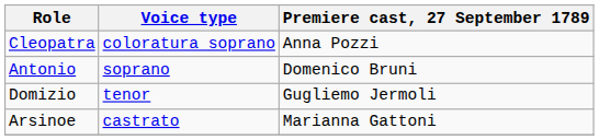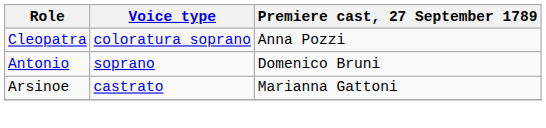- row: Domizio | tenor | Gugliemo Jermoli
